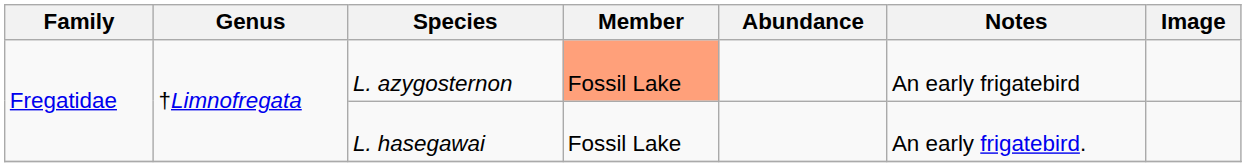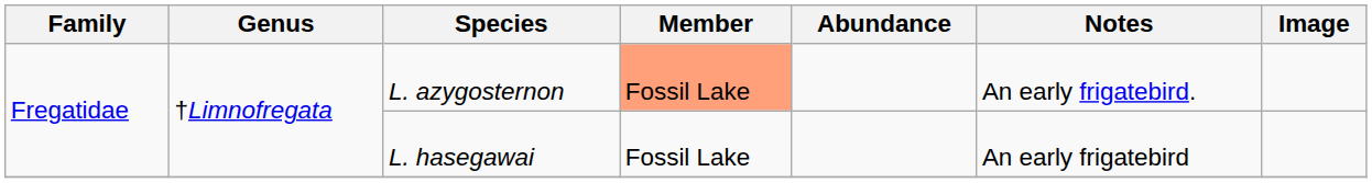L. azygosternon | Notes: An early frigatebird -> An early frigatebird.
L. hasegawai | Notes: An early frigatebird. -> An early frigatebird
